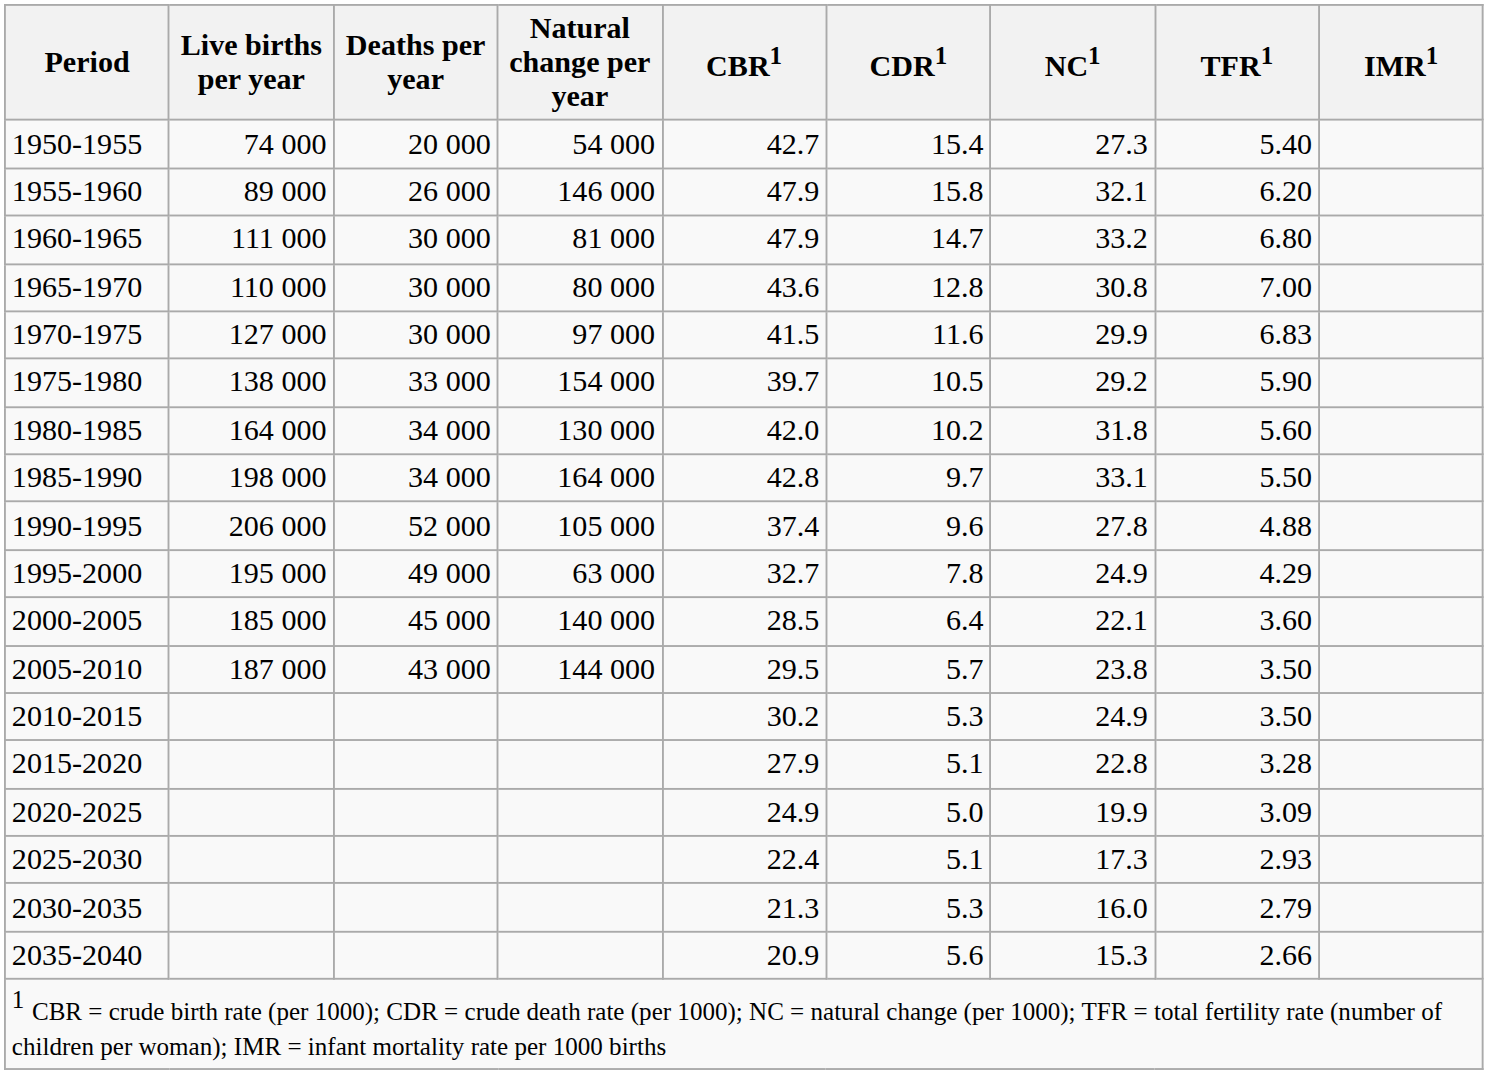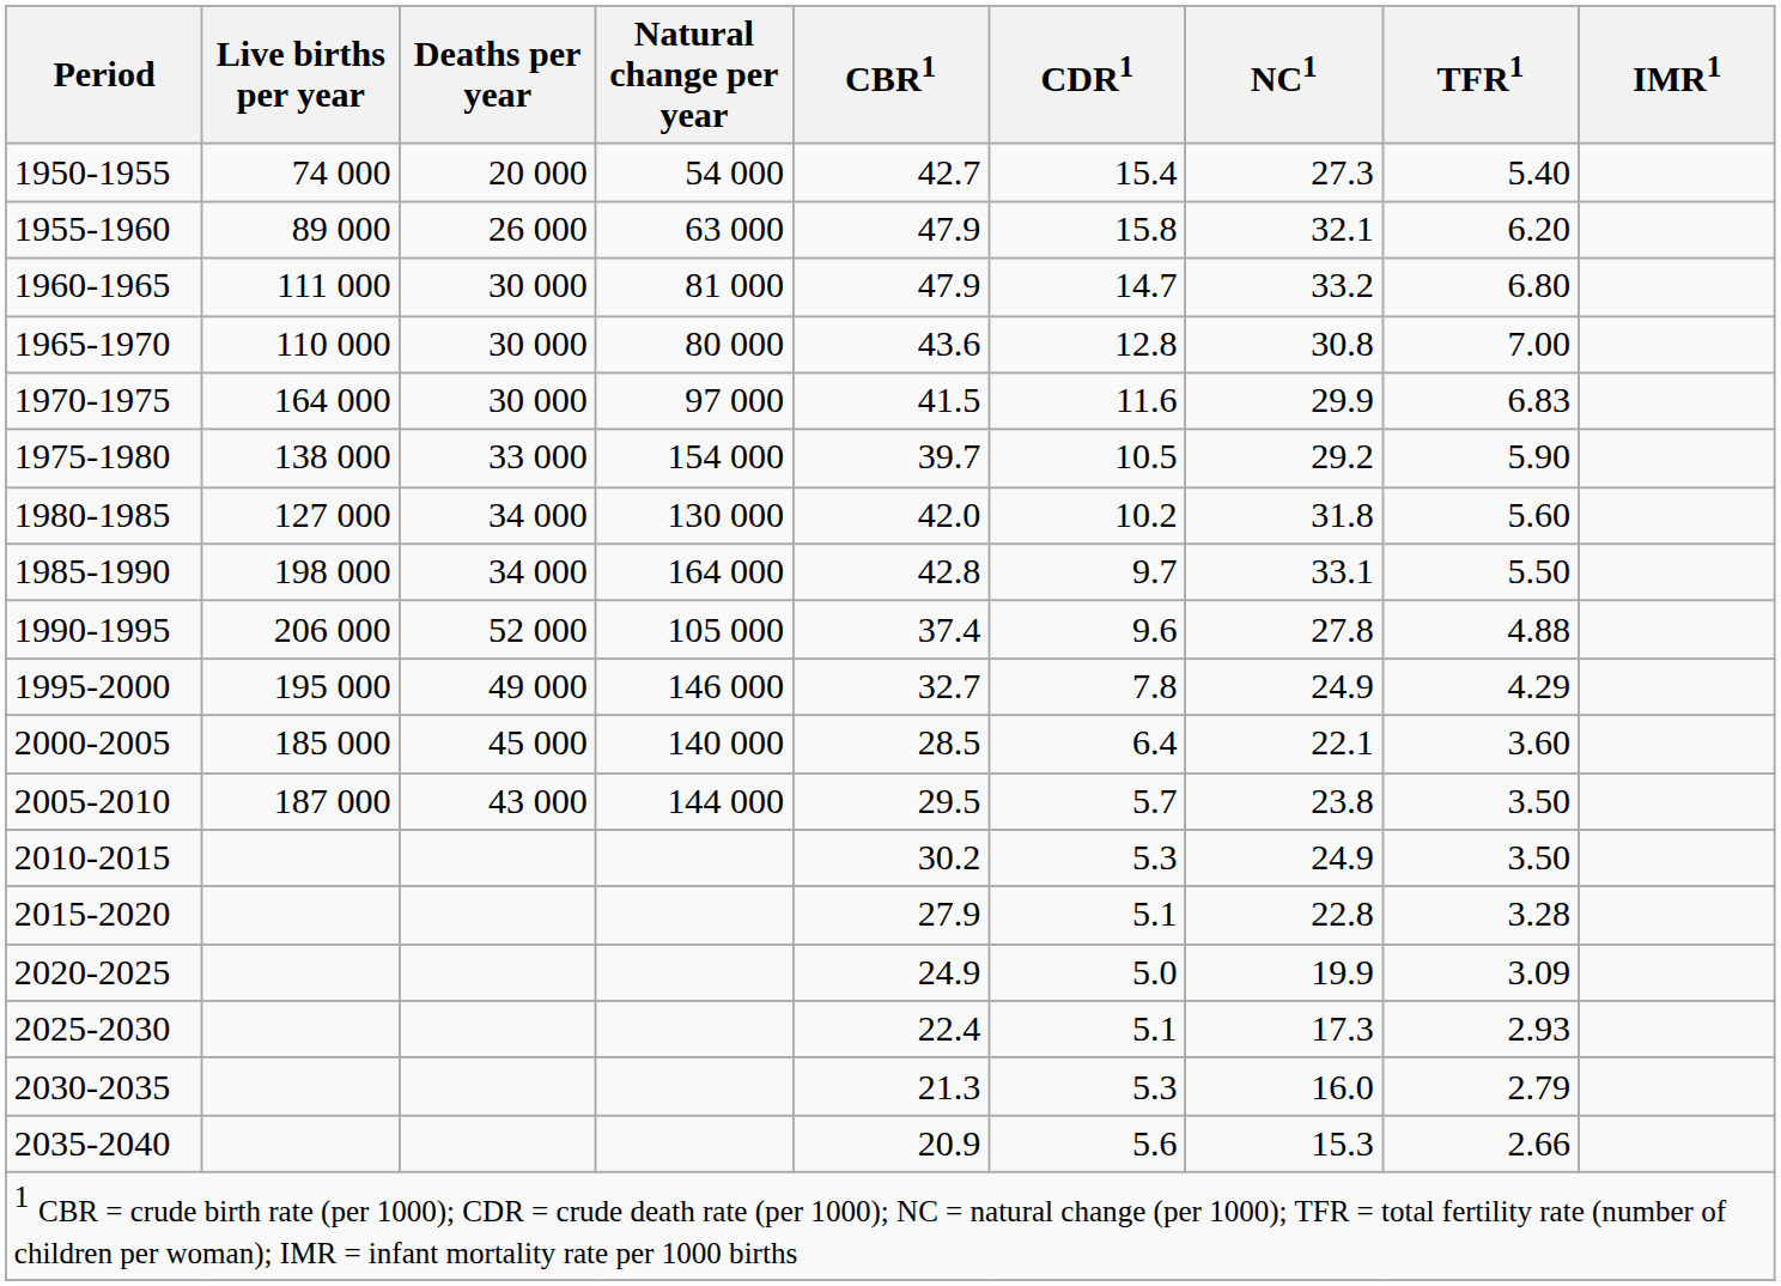1955-1960 | Natural change per year: 146 000 -> 63 000
1970-1975 | Live births per year: 127 000 -> 164 000
1980-1985 | Live births per year: 164 000 -> 127 000
1995-2000 | Natural change per year: 63 000 -> 146 000
